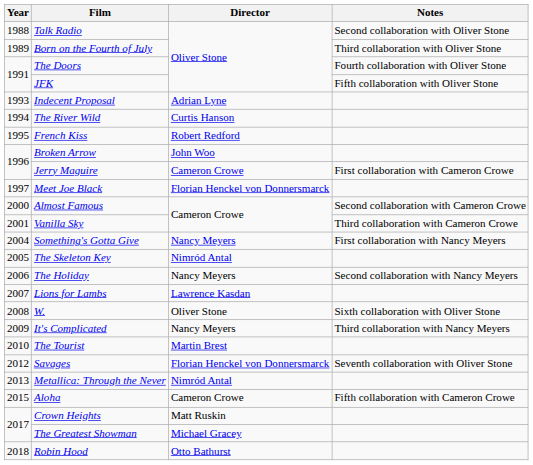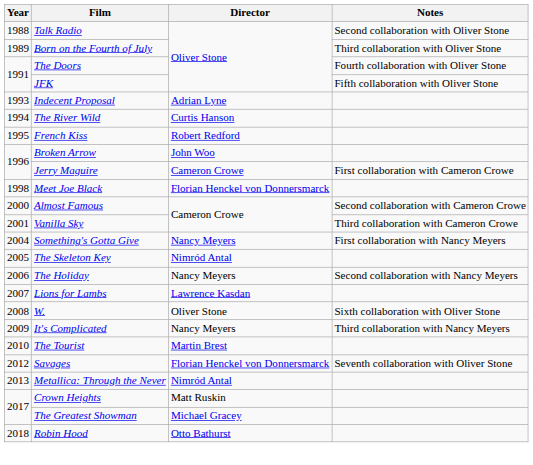Meet Joe Black | Year: 1997 -> 1998
- row: 2015 | Aloha | Cameron Crowe | Fifth collaboration with Cameron Crowe
